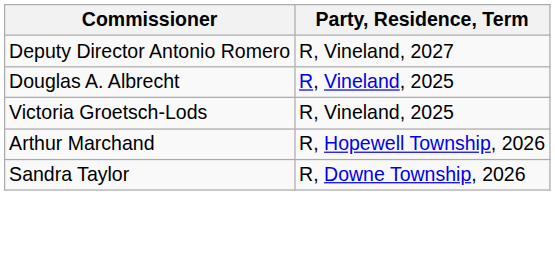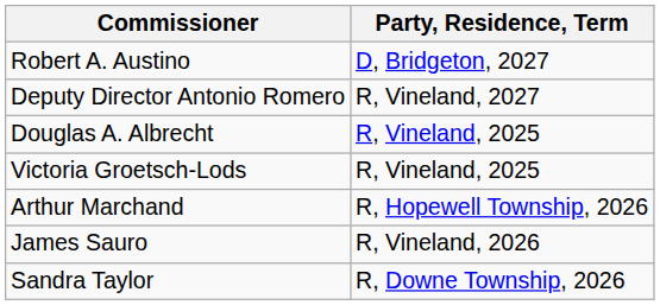+ row: Robert A. Austino | D, Bridgeton, 2027
+ row: James Sauro | R, Vineland, 2026
